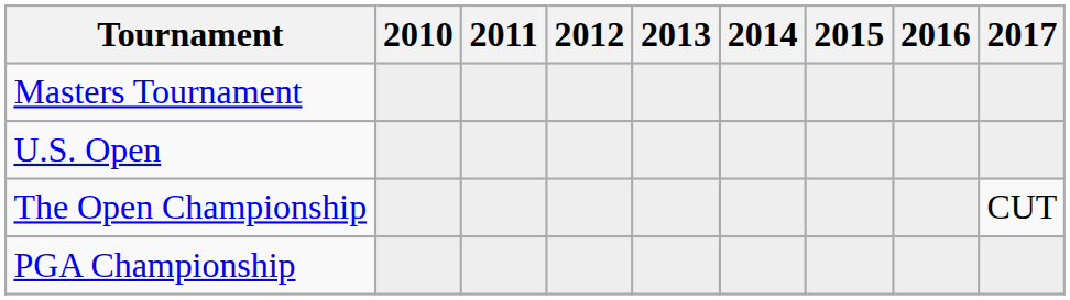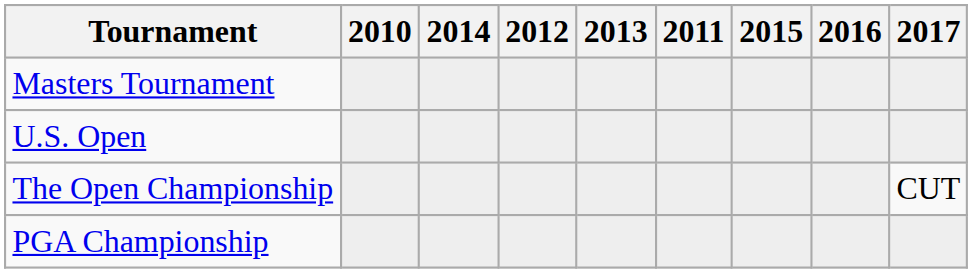columns swapped: 2011 <-> 2014
